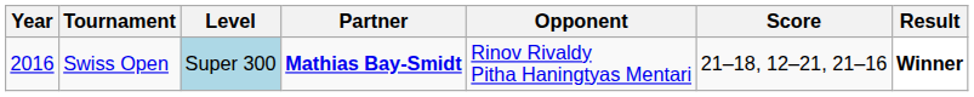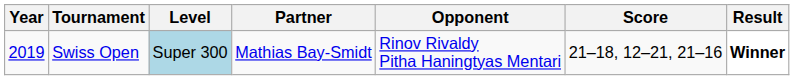Swiss Open | Year: 2016 -> 2019
Swiss Open | Partner: bold -> normal
